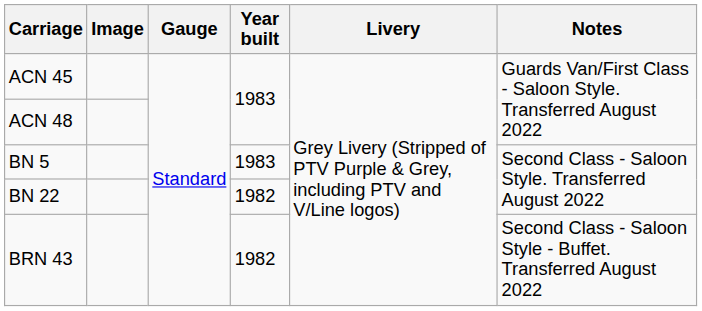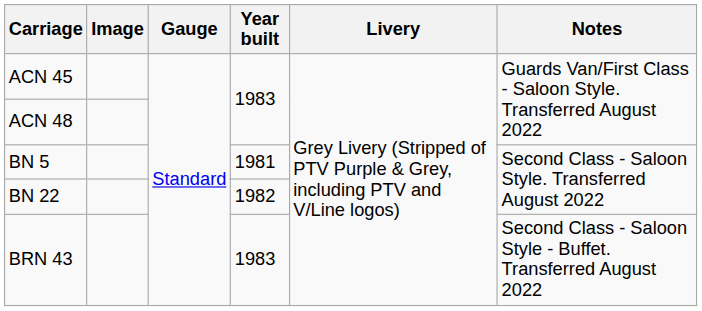BN 5 | Year built: 1983 -> 1981
BRN 43 | Year built: 1982 -> 1983
